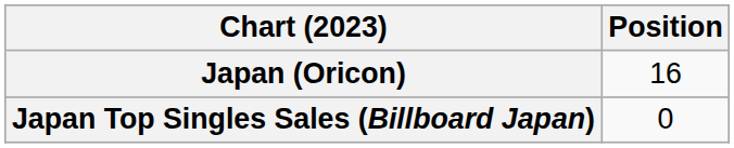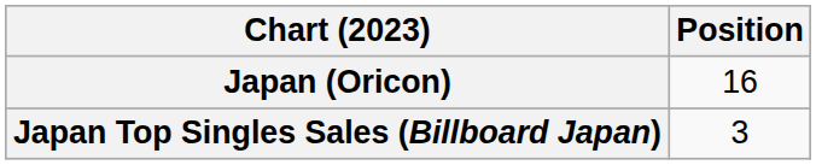Japan Top Singles Sales (Billboard Japan) | Position: 0 -> 3
